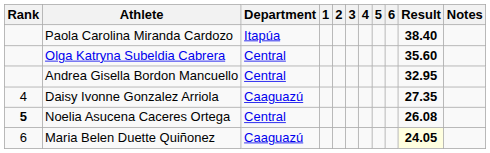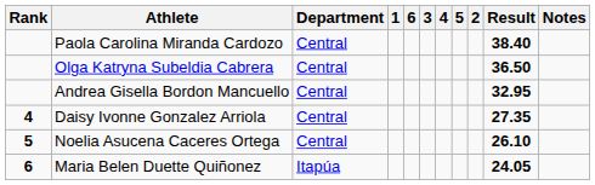columns swapped: 2 <-> 6
Paola Carolina Miranda Cardozo | Department: Itapúa -> Central
Olga Katryna Subeldia Cabrera | Result: 35.60 -> 36.50
Daisy Ivonne Gonzalez Arriola | Rank: normal -> bold
Daisy Ivonne Gonzalez Arriola | Department: Caaguazú -> Central
Noelia Asucena Caceres Ortega | Result: 26.08 -> 26.10
Maria Belen Duette Quiñonez | Rank: normal -> bold
Maria Belen Duette Quiñonez | Department: Caaguazú -> Itapúa
Maria Belen Duette Quiñonez | Result: lightyellow background -> no background
